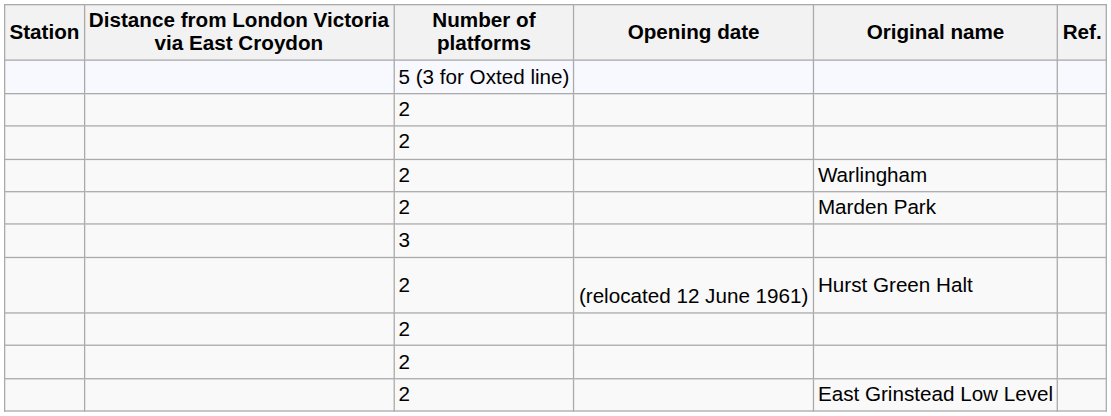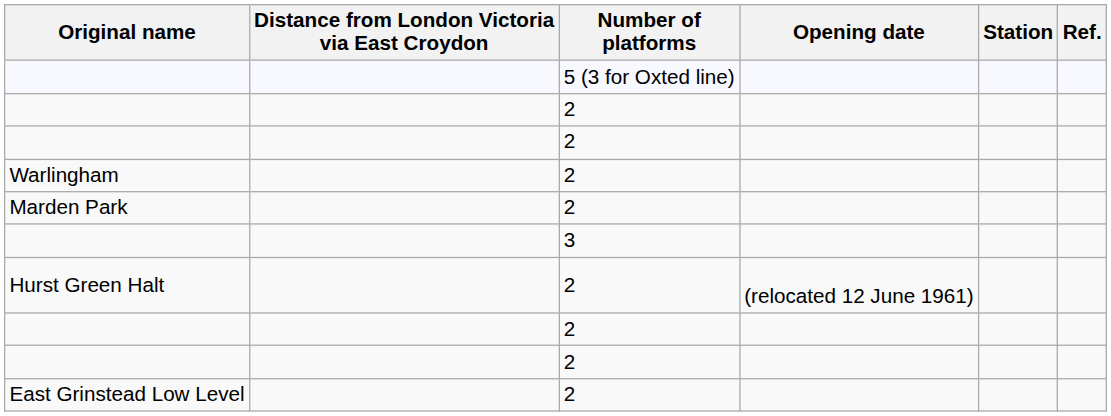columns swapped: Station <-> Original name
